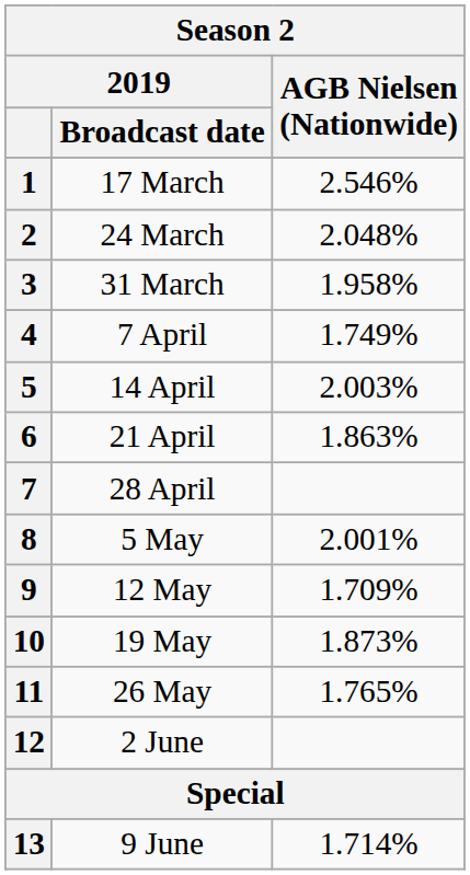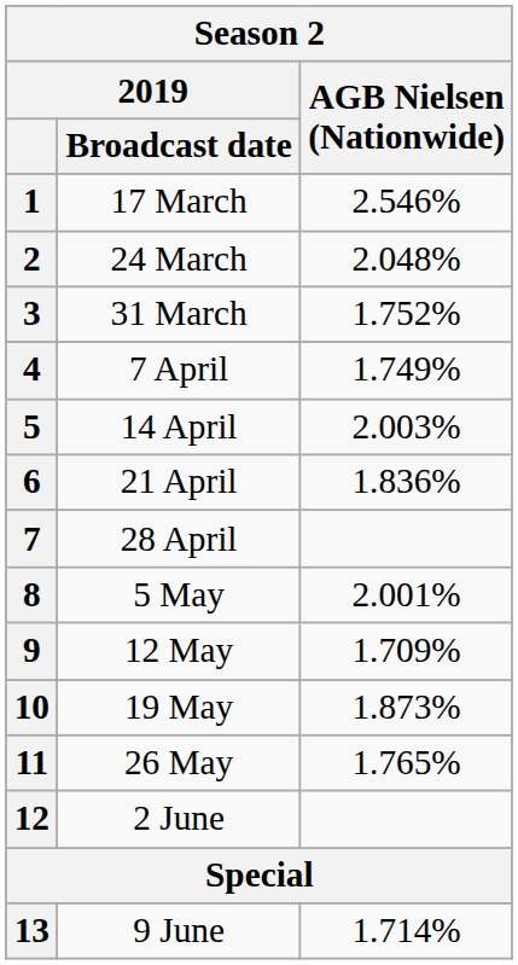3 | AGB Nielsen (Nationwide): 1.958% -> 1.752%
6 | AGB Nielsen (Nationwide): 1.863% -> 1.836%
